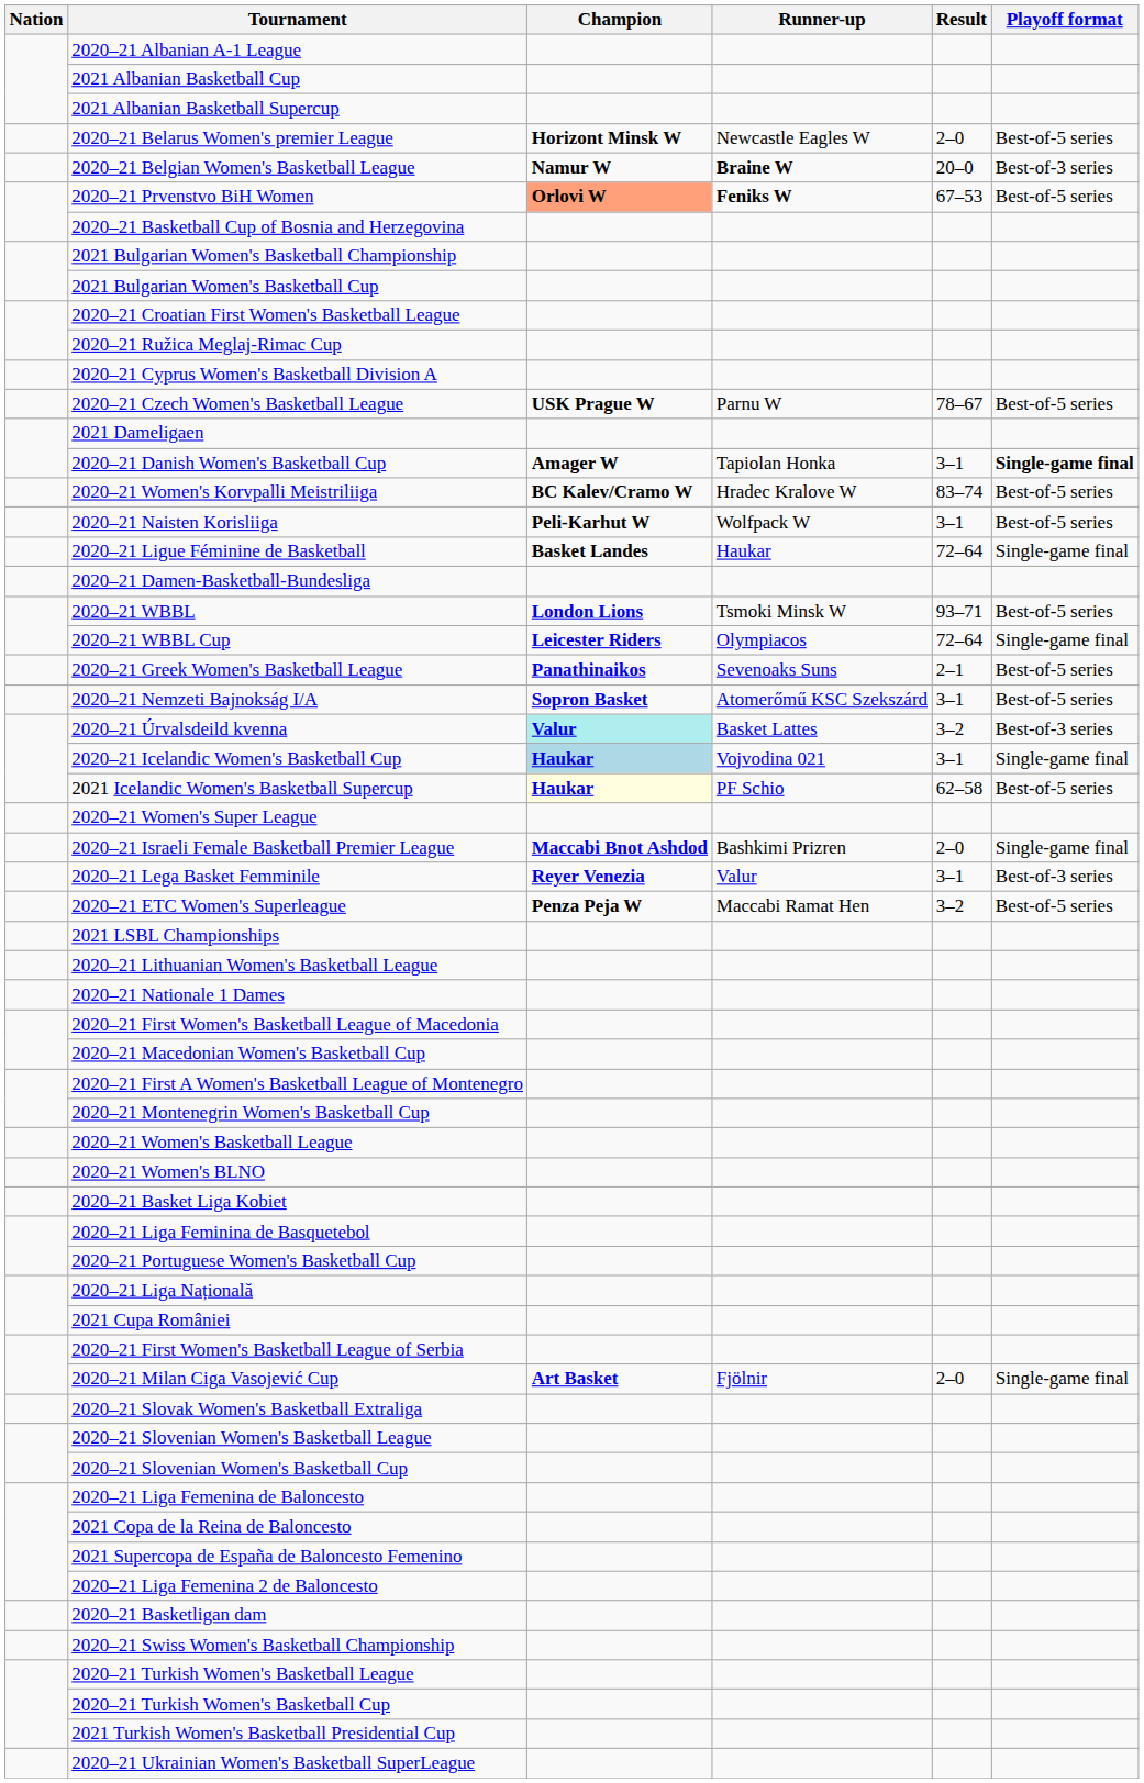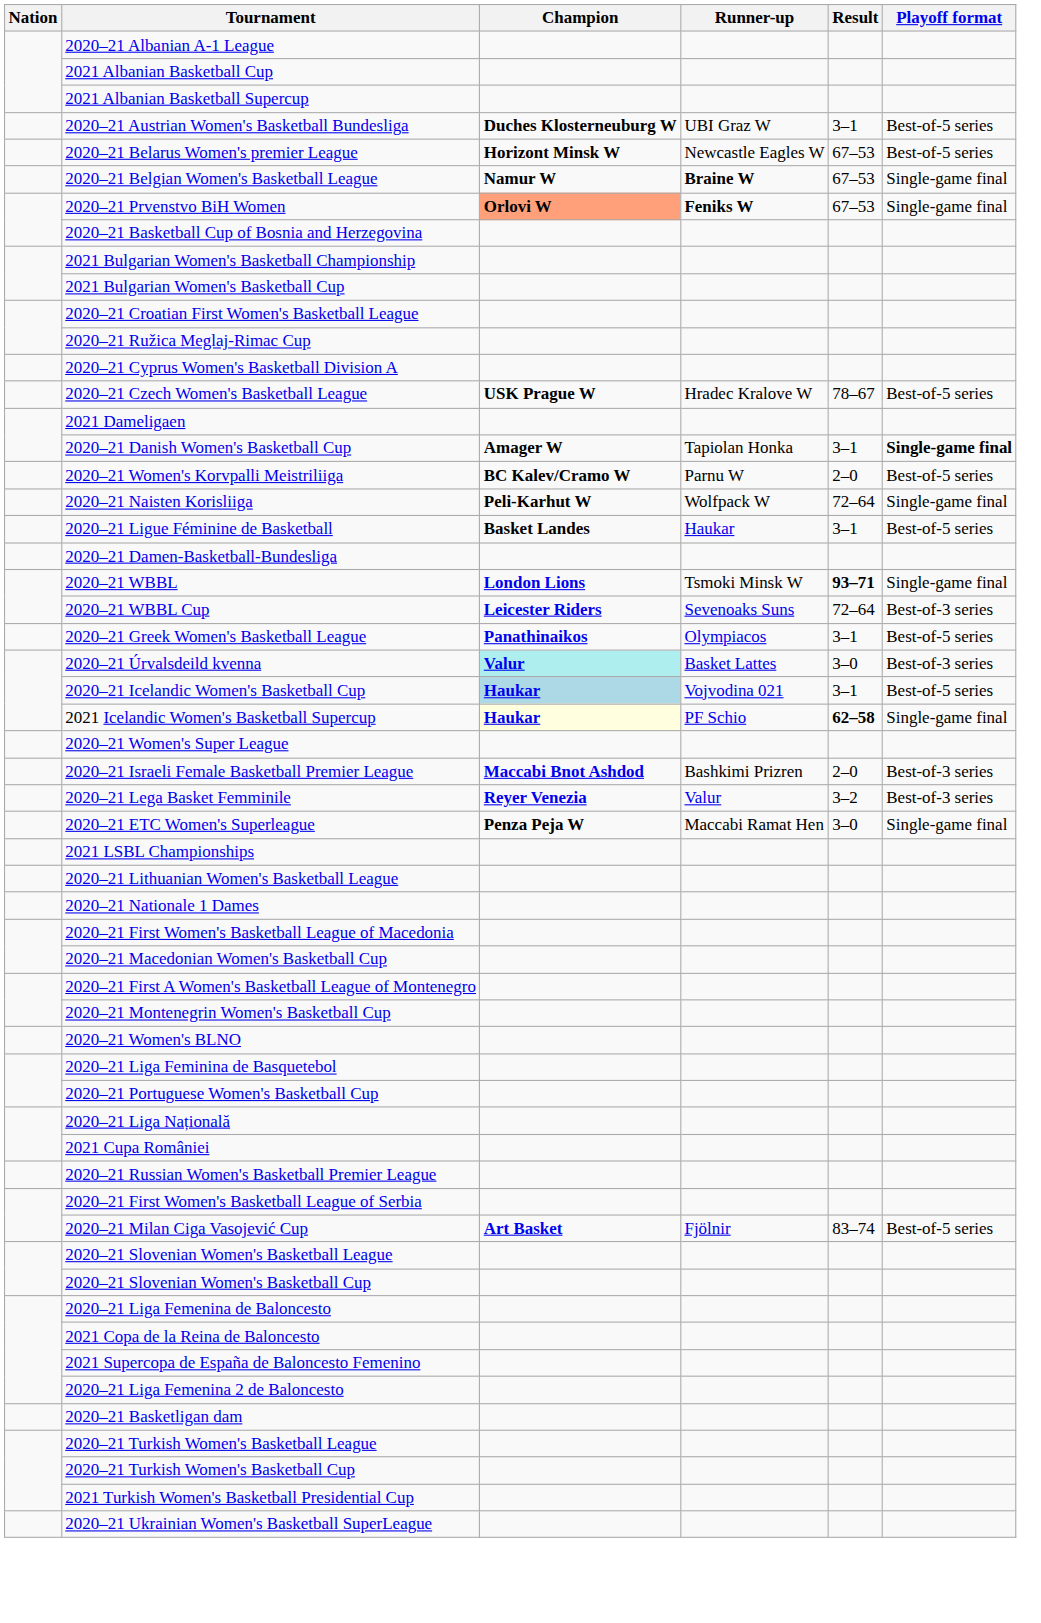+ row: 2020–21 Austrian Women's Basketball Bundesliga | Duches Klosterneuburg W | UBI Graz W | 3–1 | Best-of-5 series
2020–21 Belarus Women's premier League | Result: 2–0 -> 67–53
2020–21 Belgian Women's Basketball League | Result: 20–0 -> 67–53
2020–21 Belgian Women's Basketball League | Playoff format: Best-of-3 series -> Single-game final
2020–21 Prvenstvo BiH Women | Playoff format: Best-of-5 series -> Single-game final
2020–21 Czech Women's Basketball League | Runner-up: Parnu W -> Hradec Kralove W
2020–21 Women's Korvpalli Meistriliiga | Runner-up: Hradec Kralove W -> Parnu W
2020–21 Women's Korvpalli Meistriliiga | Result: 83–74 -> 2–0
2020–21 Naisten Korisliiga | Result: 3–1 -> 72–64
2020–21 Naisten Korisliiga | Playoff format: Best-of-5 series -> Single-game final
2020–21 Ligue Féminine de Basketball | Result: 72–64 -> 3–1
2020–21 Ligue Féminine de Basketball | Playoff format: Single-game final -> Best-of-5 series
2020–21 WBBL | Result: normal -> bold
2020–21 WBBL | Playoff format: Best-of-5 series -> Single-game final
2020–21 WBBL Cup | Runner-up: Olympiacos -> Sevenoaks Suns
2020–21 WBBL Cup | Playoff format: Single-game final -> Best-of-3 series
2020–21 Greek Women's Basketball League | Runner-up: Sevenoaks Suns -> Olympiacos
2020–21 Greek Women's Basketball League | Result: 2–1 -> 3–1
- row: 2020–21 Nemzeti Bajnokság I/A | Sopron Basket | Atomerőmű KSC Szekszárd | 3–1 | Best-of-5 series
2020–21 Úrvalsdeild kvenna | Result: 3–2 -> 3–0
2020–21 Icelandic Women's Basketball Cup | Playoff format: Single-game final -> Best-of-5 series
2021 Icelandic Women's Basketball Supercup | Result: normal -> bold
2021 Icelandic Women's Basketball Supercup | Playoff format: Best-of-5 series -> Single-game final
2020–21 Israeli Female Basketball Premier League | Playoff format: Single-game final -> Best-of-3 series
2020–21 Lega Basket Femminile | Result: 3–1 -> 3–2
2020–21 ETC Women's Superleague | Result: 3–2 -> 3–0
2020–21 ETC Women's Superleague | Playoff format: Best-of-5 series -> Single-game final
- row: 2020–21 Women's Basketball League
- row: 2020–21 Basket Liga Kobiet
+ row: 2020–21 Russian Women's Basketball Premier League
2020–21 Milan Ciga Vasojević Cup | Result: 2–0 -> 83–74
2020–21 Milan Ciga Vasojević Cup | Playoff format: Single-game final -> Best-of-5 series
- row: 2020–21 Slovak Women's Basketball Extraliga
- row: 2020–21 Swiss Women's Basketball Championship
